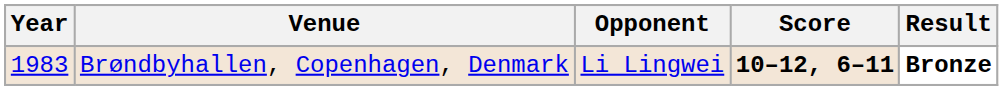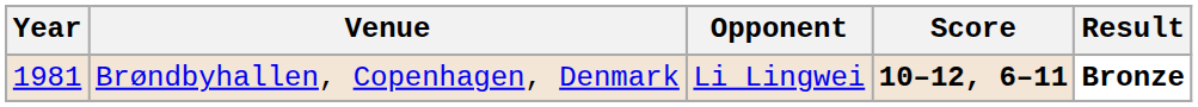Brøndbyhallen, Copenhagen, Denmark | Year: 1983 -> 1981
